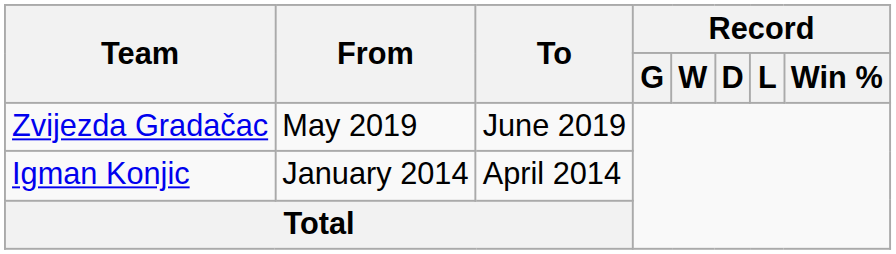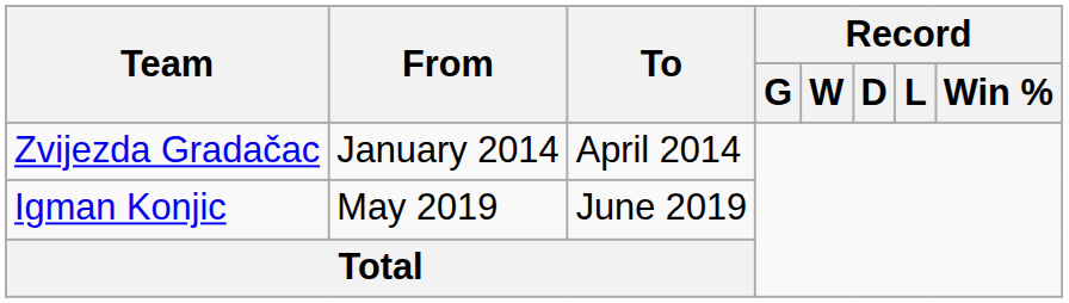Zvijezda Gradačac | From: May 2019 -> January 2014
Zvijezda Gradačac | To: June 2019 -> April 2014
Igman Konjic | From: January 2014 -> May 2019
Igman Konjic | To: April 2014 -> June 2019
